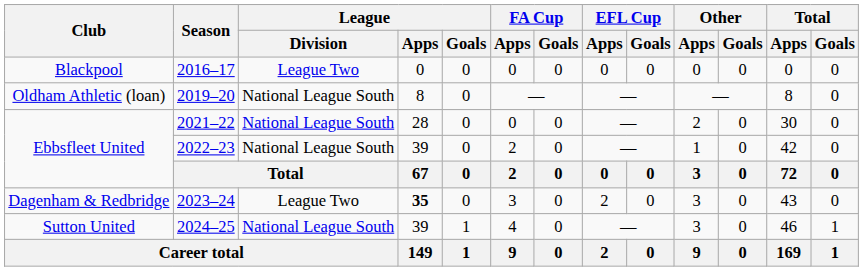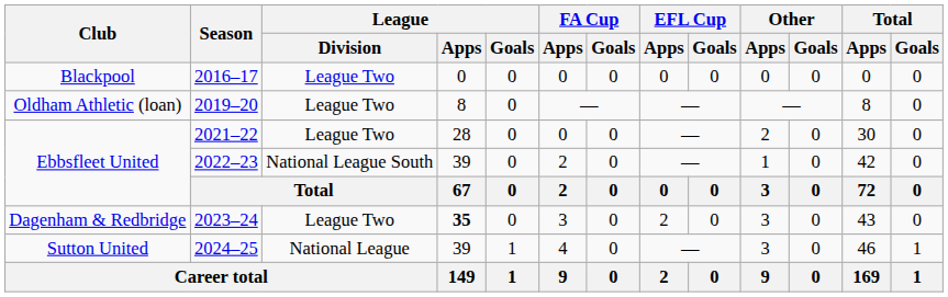2019–20 | League / Division: National League South -> League Two
2021–22 | League / Division: National League South -> League Two
2024–25 | League / Division: National League South -> National League
